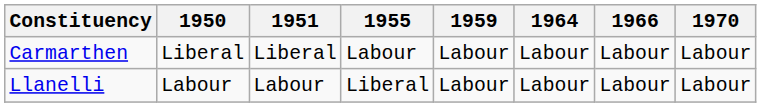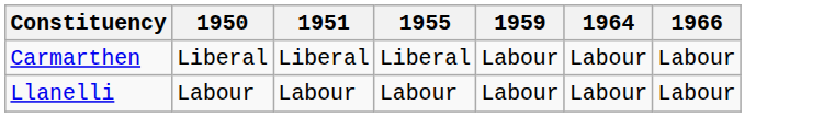- column: 1970 | Labour | Labour
Carmarthen | 1955: Labour -> Liberal
Llanelli | 1955: Liberal -> Labour
